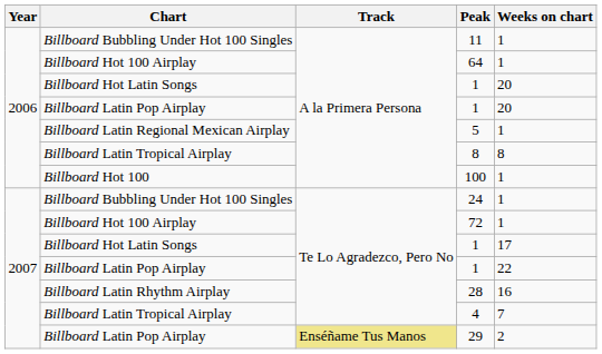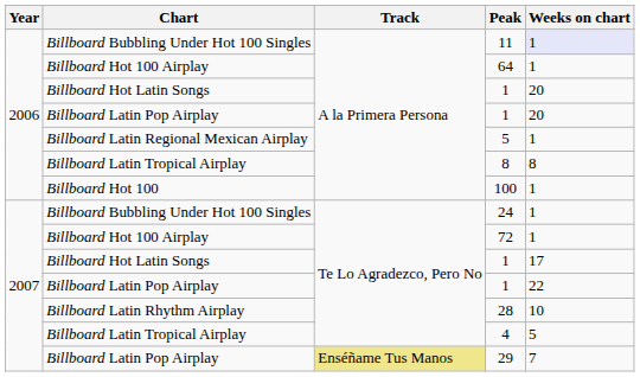11 | Weeks on chart: no background -> lavender background
28 | Weeks on chart: 16 -> 10
4 | Weeks on chart: 7 -> 5
29 | Weeks on chart: 2 -> 7
